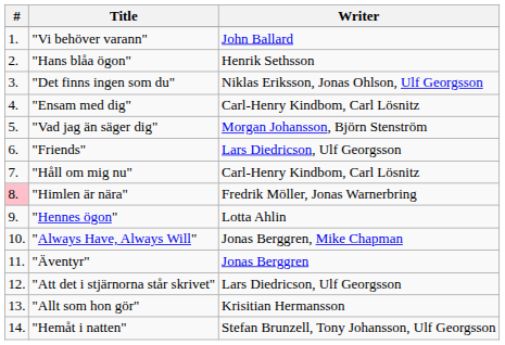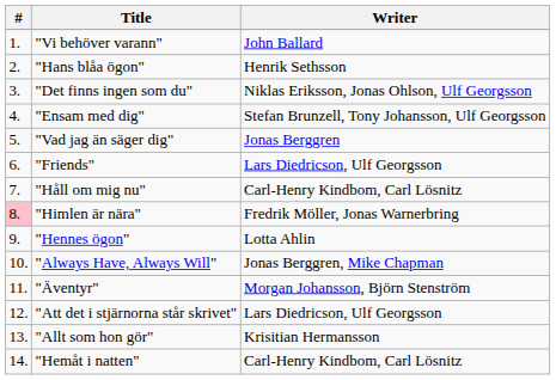"Ensam med dig" | Writer: Carl-Henry Kindbom, Carl Lösnitz -> Stefan Brunzell, Tony Johansson, Ulf Georgsson
"Vad jag än säger dig" | Writer: Morgan Johansson, Björn Stenström -> Jonas Berggren
"Äventyr" | Writer: Jonas Berggren -> Morgan Johansson, Björn Stenström
"Hemåt i natten" | Writer: Stefan Brunzell, Tony Johansson, Ulf Georgsson -> Carl-Henry Kindbom, Carl Lösnitz
